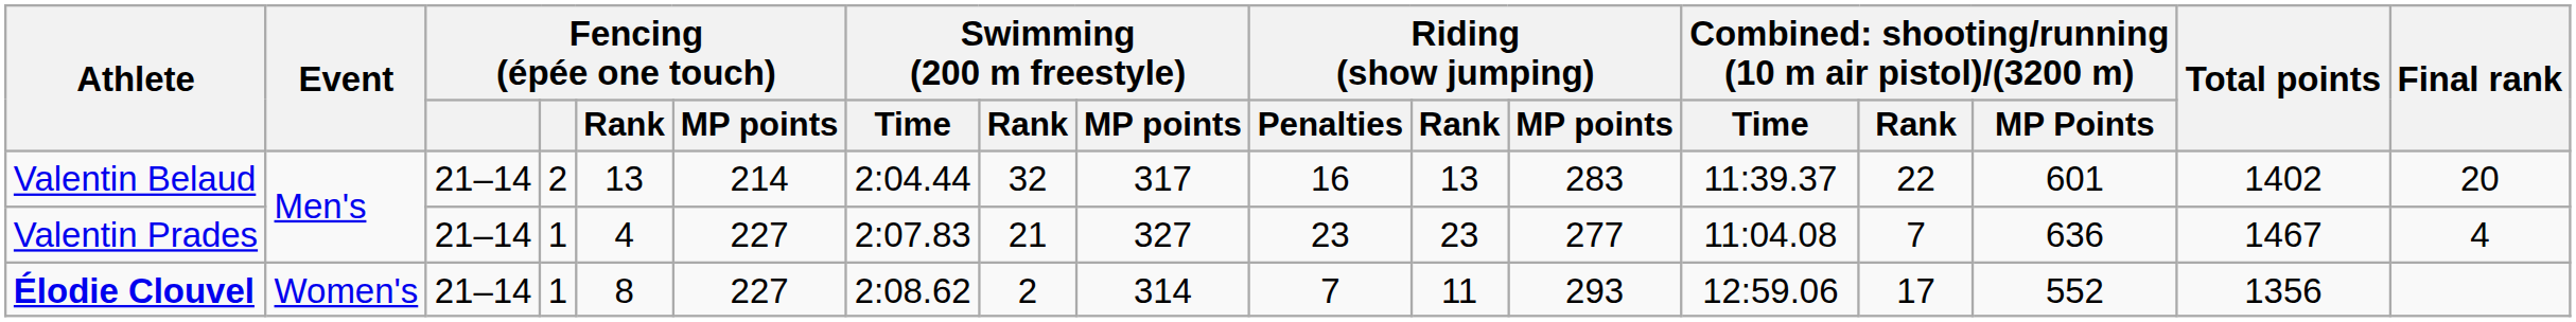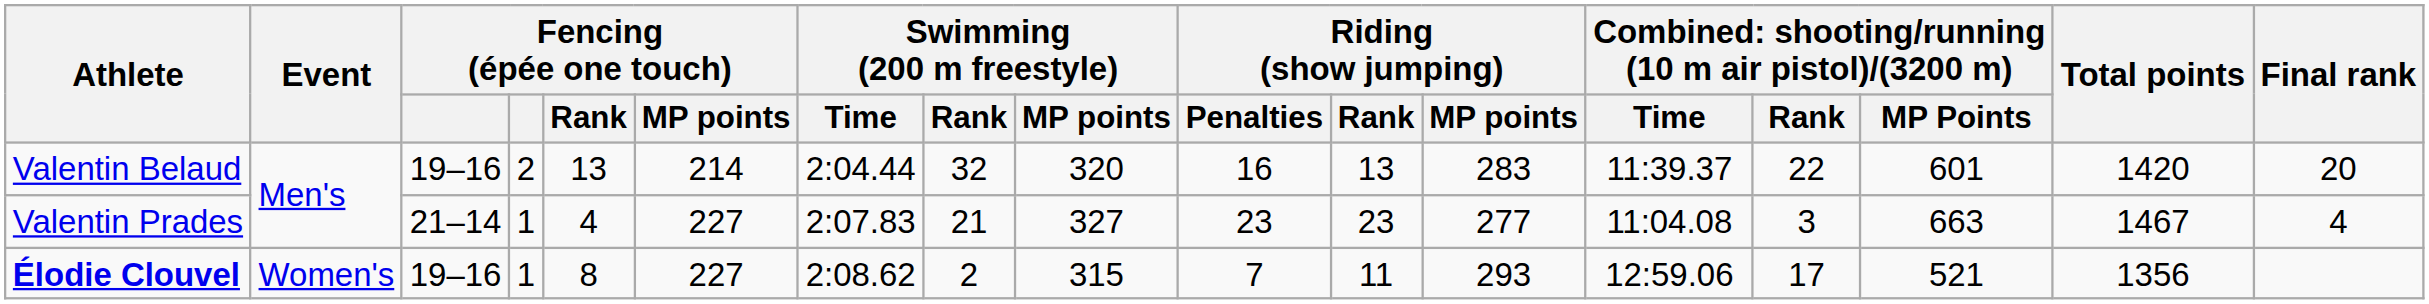Valentin Belaud | column 3: 21–14 -> 19–16
Valentin Belaud | Swimming (200 m freestyle) / MP points: 317 -> 320
Valentin Belaud | Total points: 1402 -> 1420
Valentin Prades | column 14: 7 -> 3
Valentin Prades | column 15: 636 -> 663
Élodie Clouvel | column 3: 21–14 -> 19–16
Élodie Clouvel | Swimming (200 m freestyle) / MP points: 314 -> 315
Élodie Clouvel | column 15: 552 -> 521
